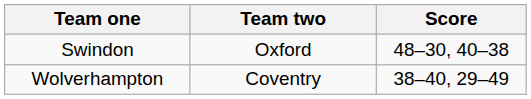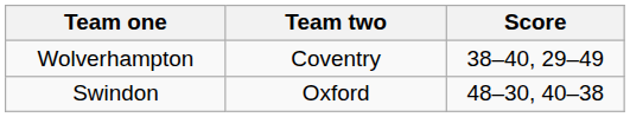rows swapped: Swindon <-> Wolverhampton
